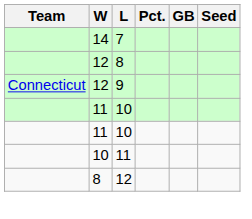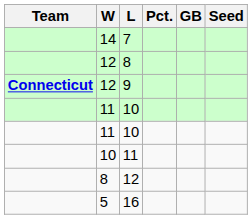9 | Team: normal -> bold
+ row: 5 | 16
